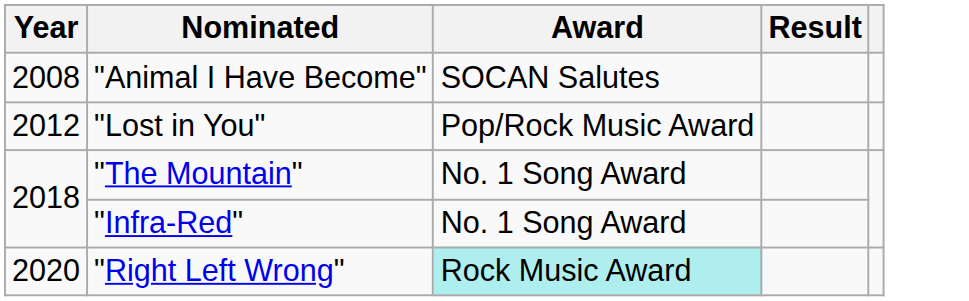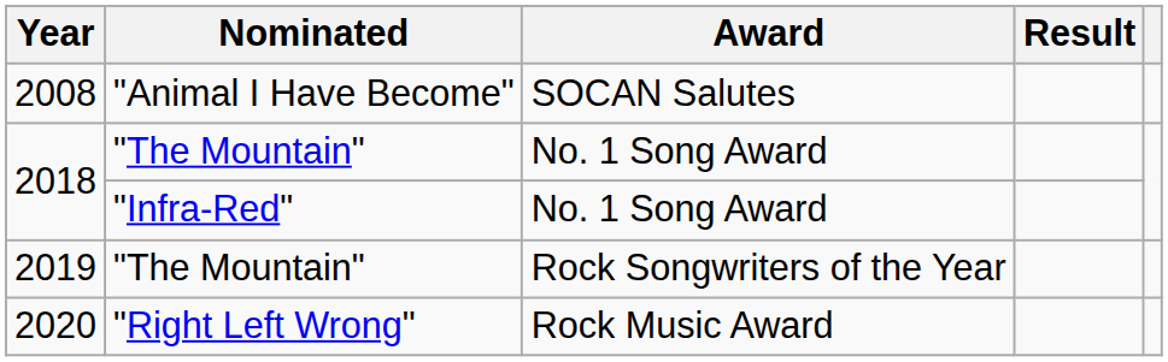- row: 2012 | "Lost in You" | Pop/Rock Music Award
+ row: 2019 | "The Mountain" | Rock Songwriters of the Year
2020 | Award: paleturquoise background -> no background
